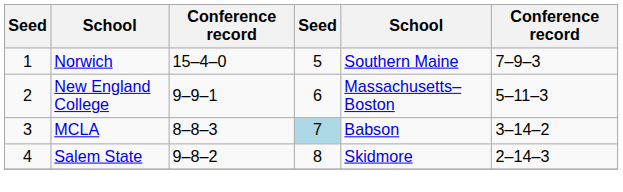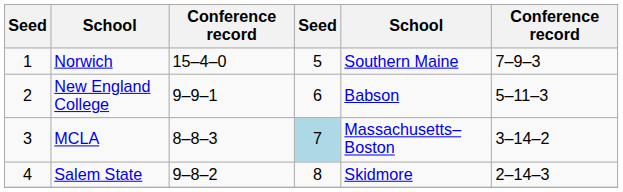New England College | column 5: Massachusetts–Boston -> Babson
MCLA | column 5: Babson -> Massachusetts–Boston
